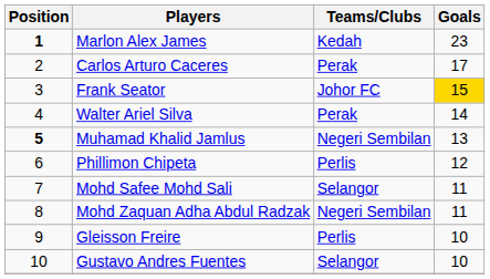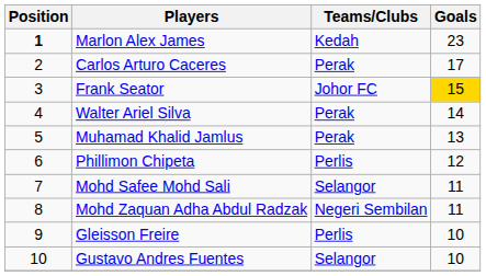Muhamad Khalid Jamlus | Position: bold -> normal
Muhamad Khalid Jamlus | Teams/Clubs: Negeri Sembilan -> Perak
